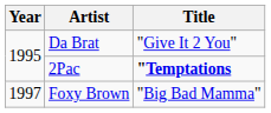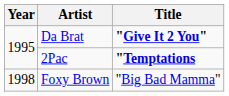Da Brat | Title: normal -> bold
Foxy Brown | Year: 1997 -> 1998
